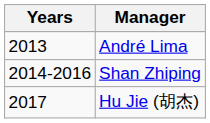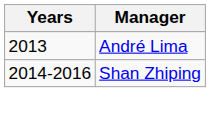- row: 2017 | Hu Jie (胡杰)
